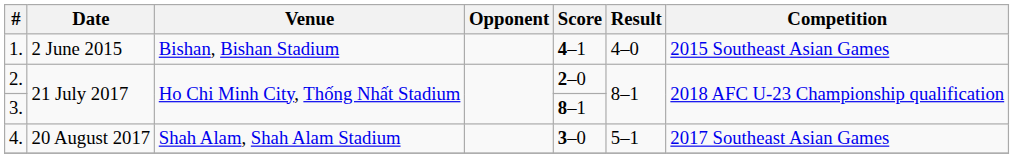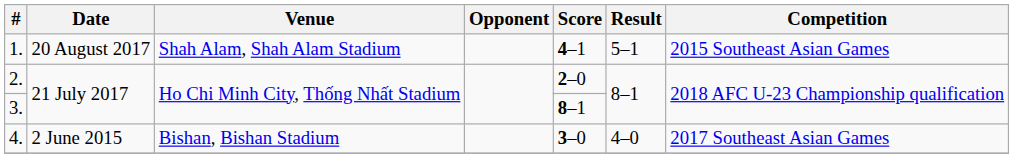1. | Date: 2 June 2015 -> 20 August 2017
1. | Venue: Bishan, Bishan Stadium -> Shah Alam, Shah Alam Stadium
1. | Result: 4–0 -> 5–1
4. | Date: 20 August 2017 -> 2 June 2015
4. | Venue: Shah Alam, Shah Alam Stadium -> Bishan, Bishan Stadium
4. | Result: 5–1 -> 4–0
